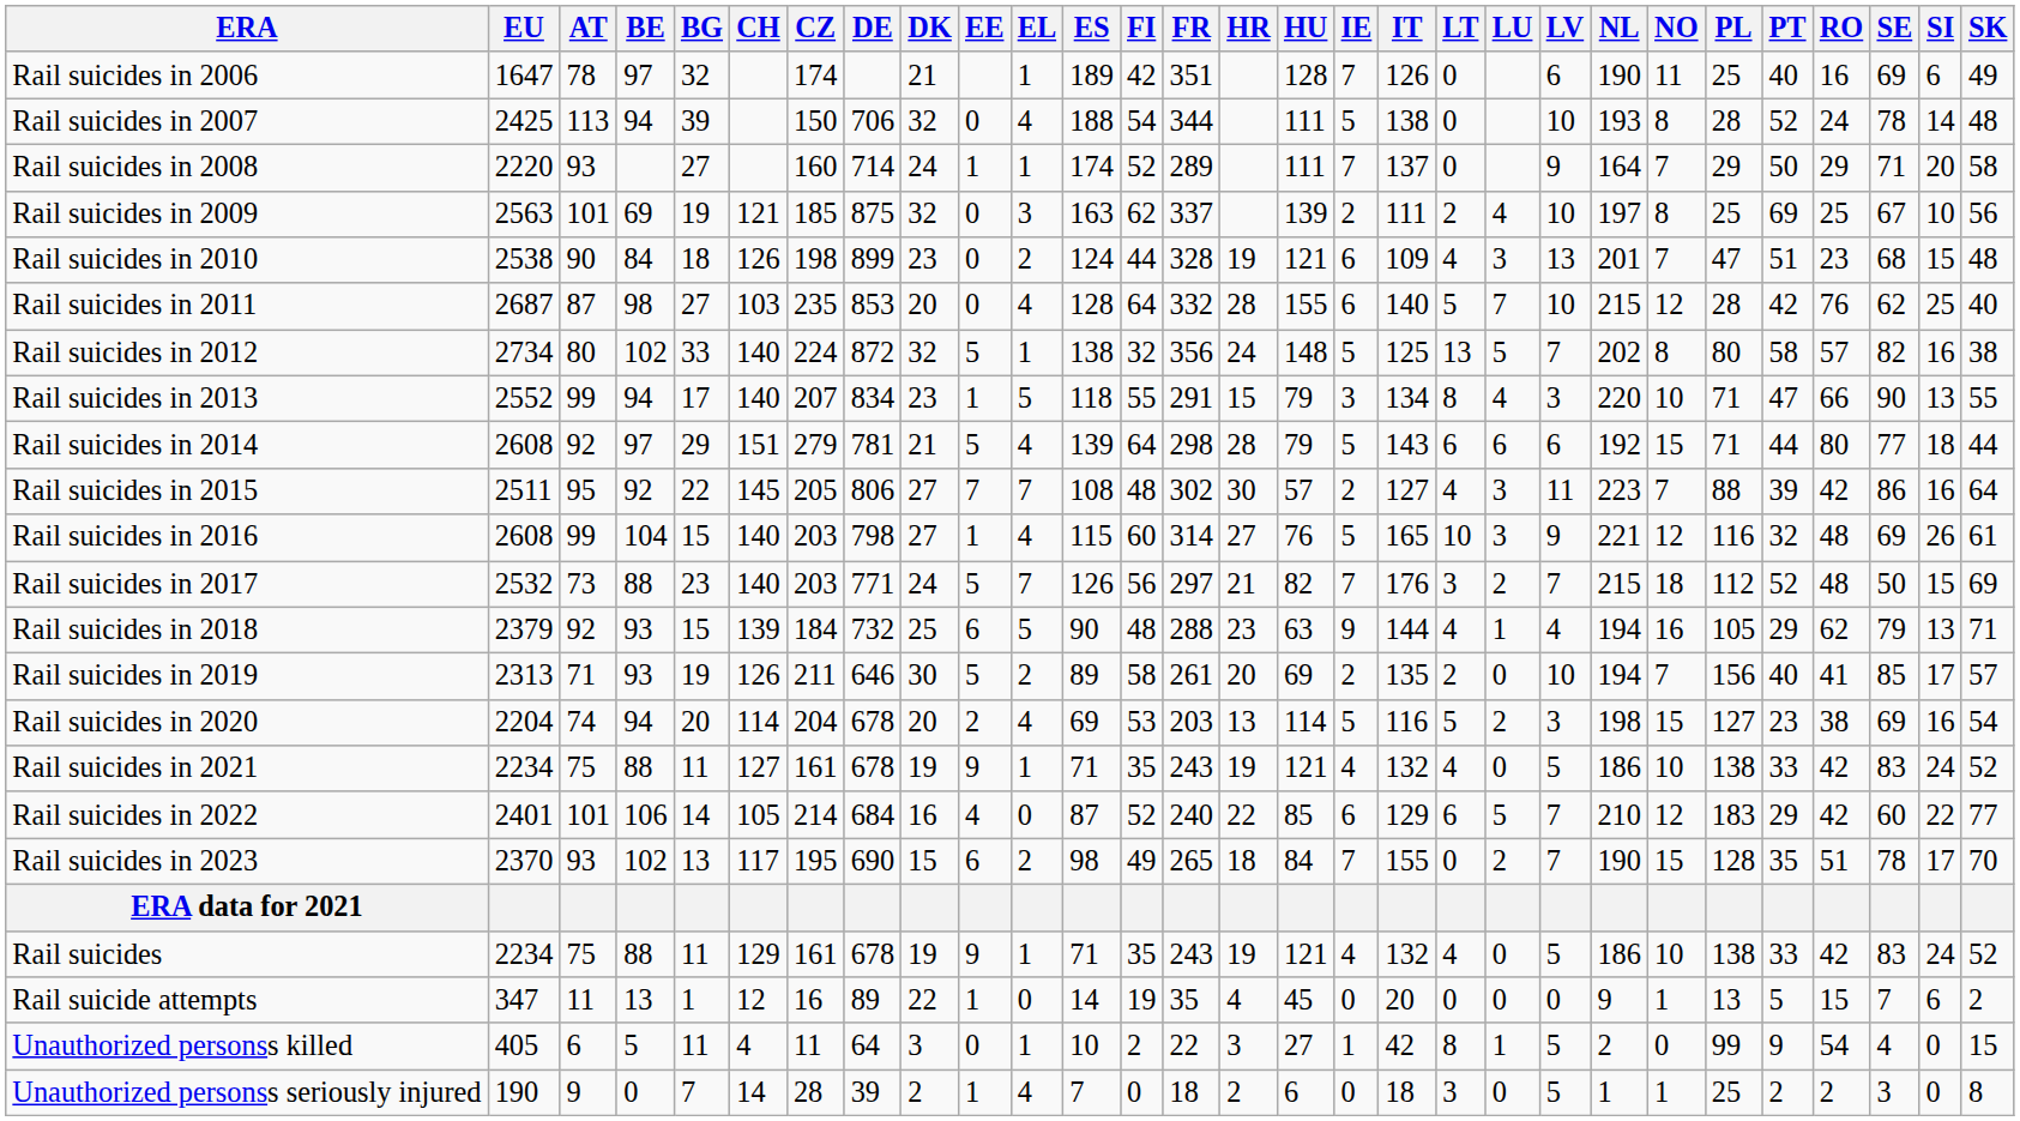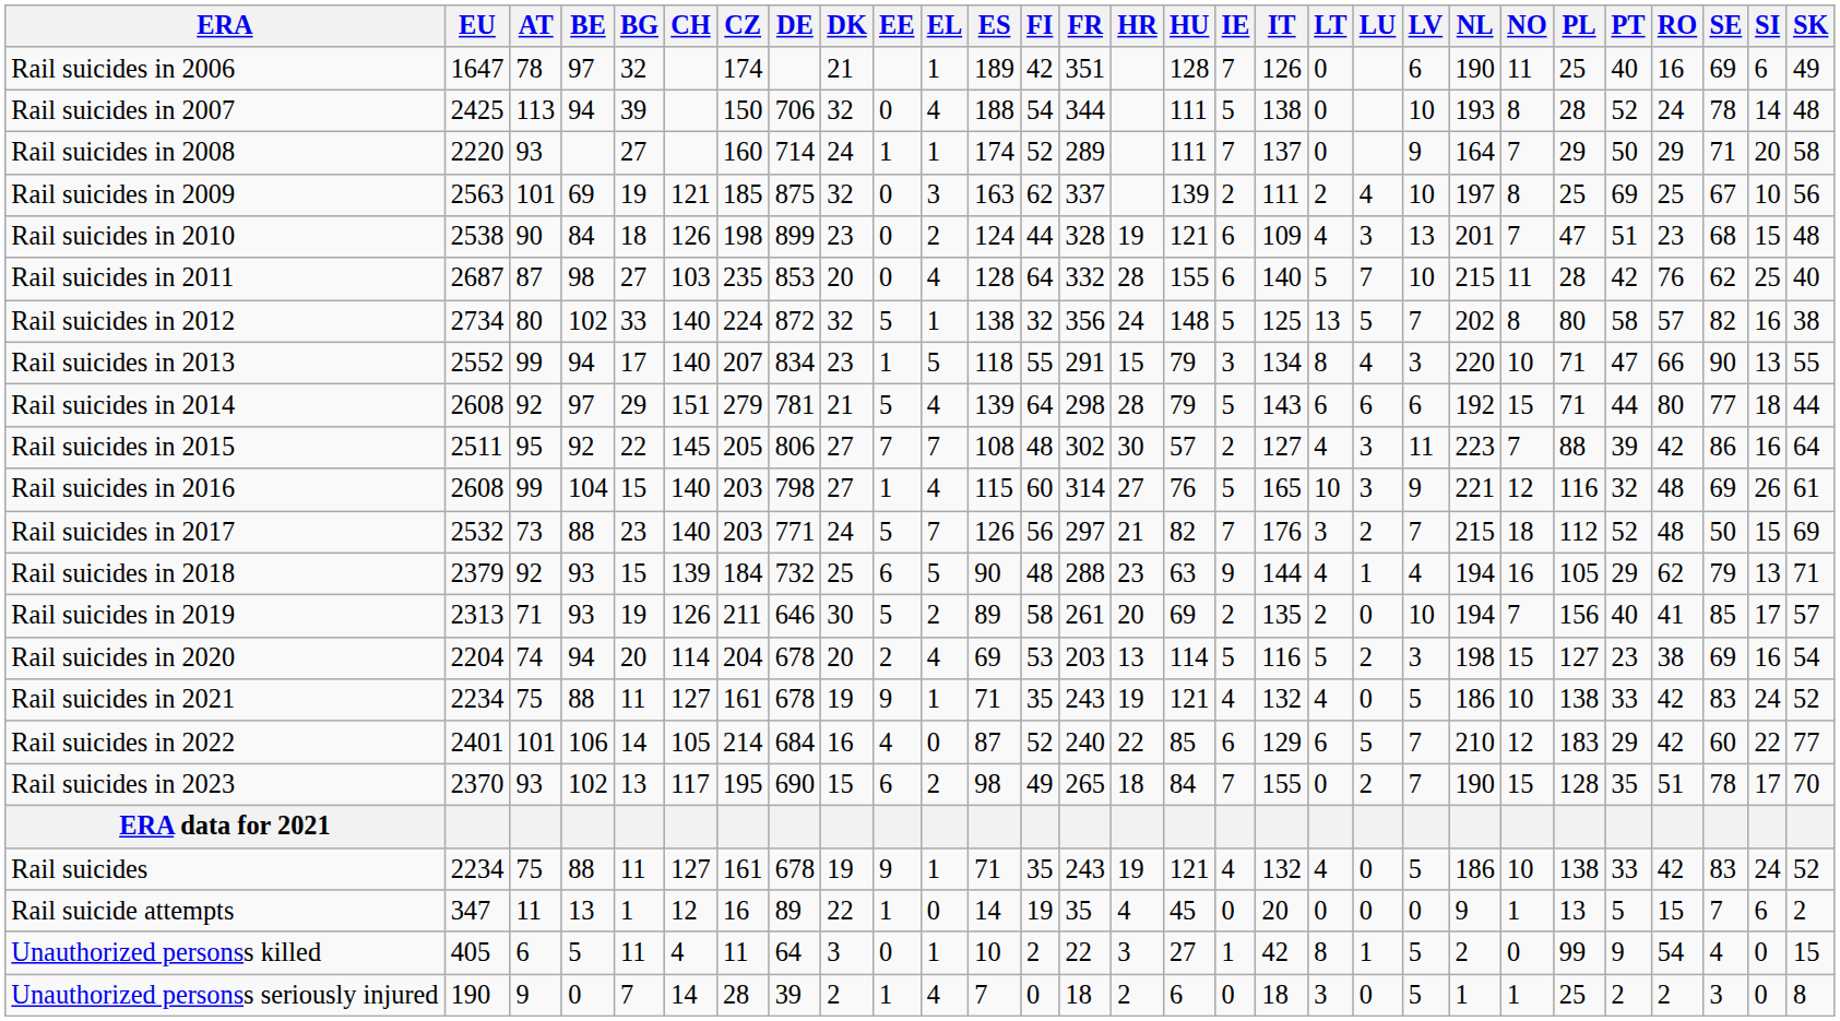Rail suicides in 2011 | NO: 12 -> 11
Rail suicides | CH: 129 -> 127
